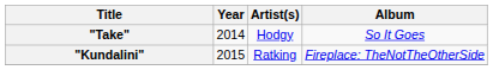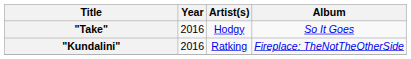"Take" | Year: 2014 -> 2016
"Kundalini" | Year: 2015 -> 2016
